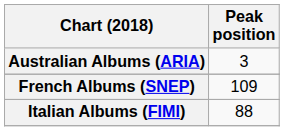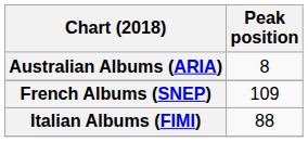Australian Albums (ARIA) | Peak position: 3 -> 8
